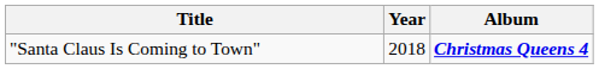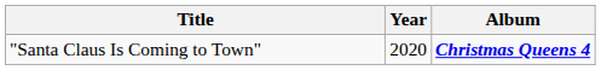"Santa Claus Is Coming to Town" | Year: 2018 -> 2020
